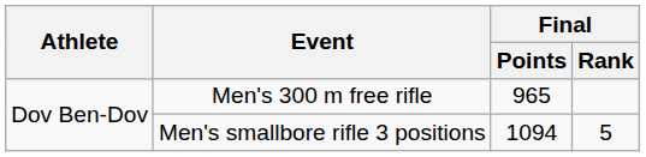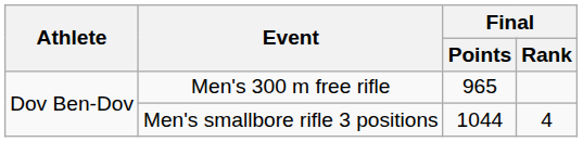Men's smallbore rifle 3 positions | Final / Points: 1094 -> 1044
Men's smallbore rifle 3 positions | Final / Rank: 5 -> 4
